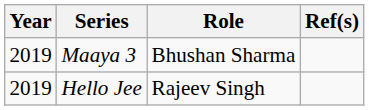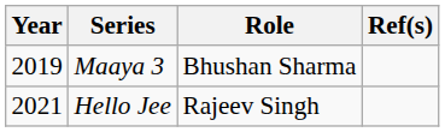Hello Jee | Year: 2019 -> 2021
